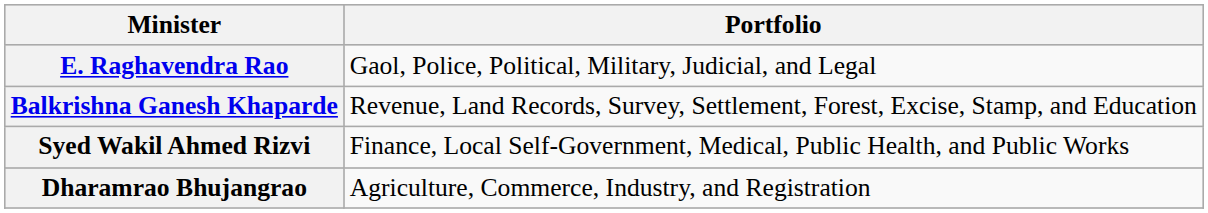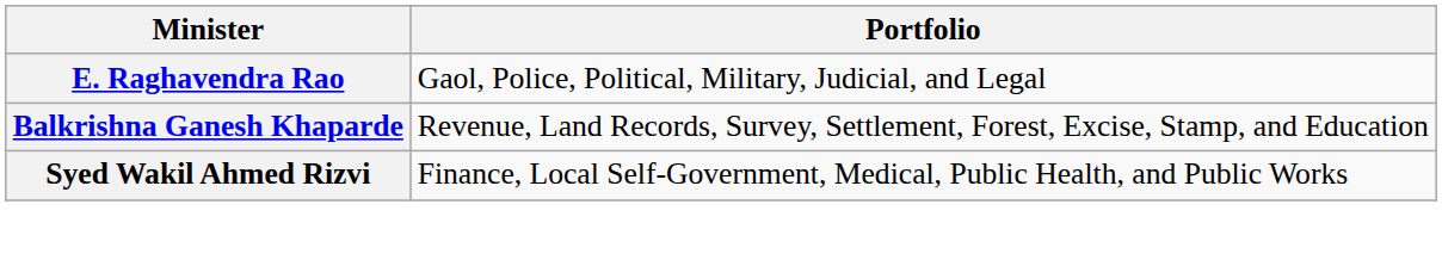- row: Dharamrao Bhujangrao | Agriculture, Commerce, Industry, and Registration
